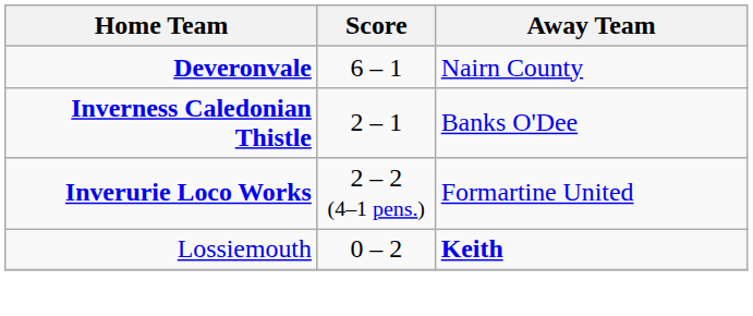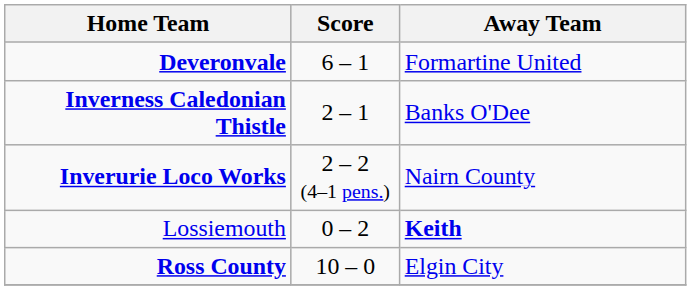Deveronvale | Away Team: Nairn County -> Formartine United
Inverurie Loco Works | Away Team: Formartine United -> Nairn County
+ row: Ross County | 10 – 0 | Elgin City
